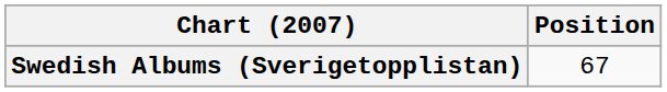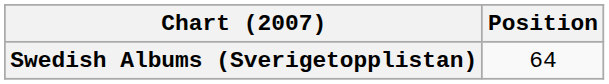Swedish Albums (Sverigetopplistan) | Position: 67 -> 64
